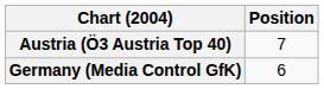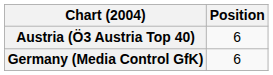Austria (Ö3 Austria Top 40) | Position: 7 -> 6
